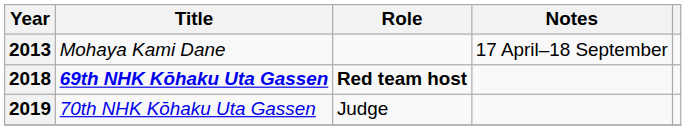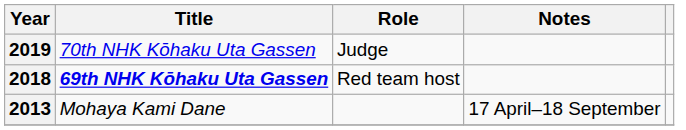rows swapped: 2013 <-> 2019
2018 | Role: bold -> normal
